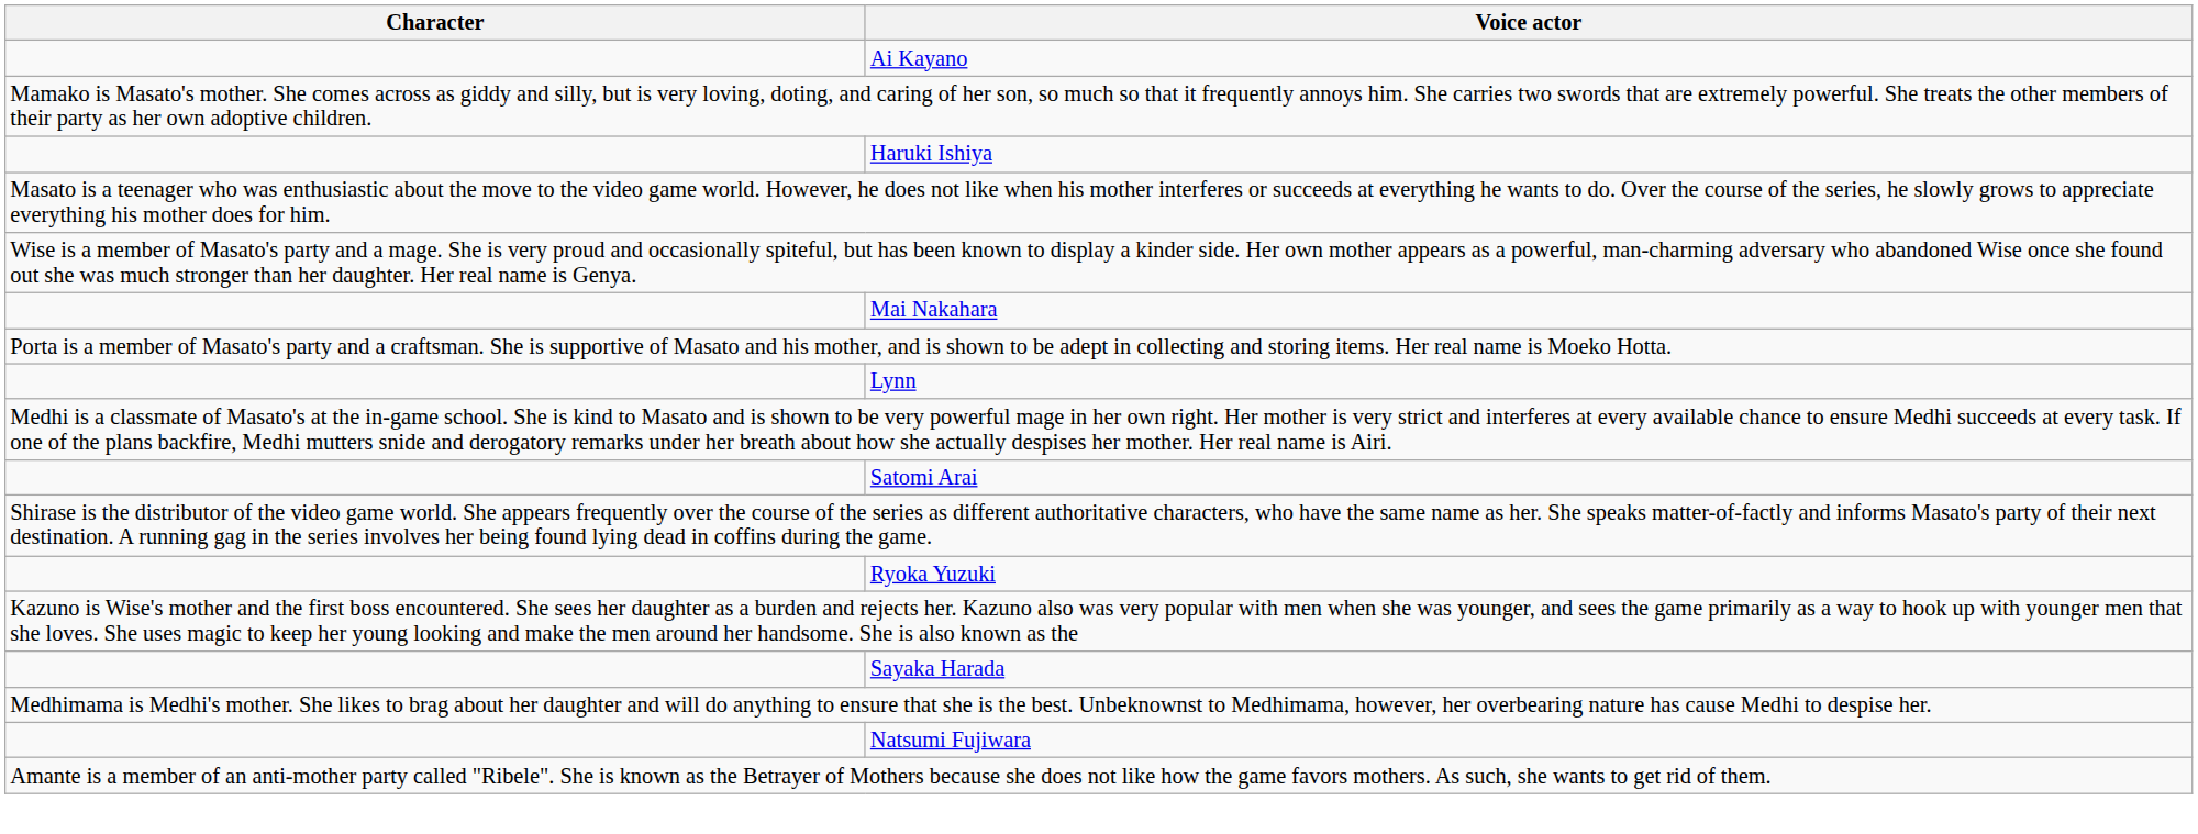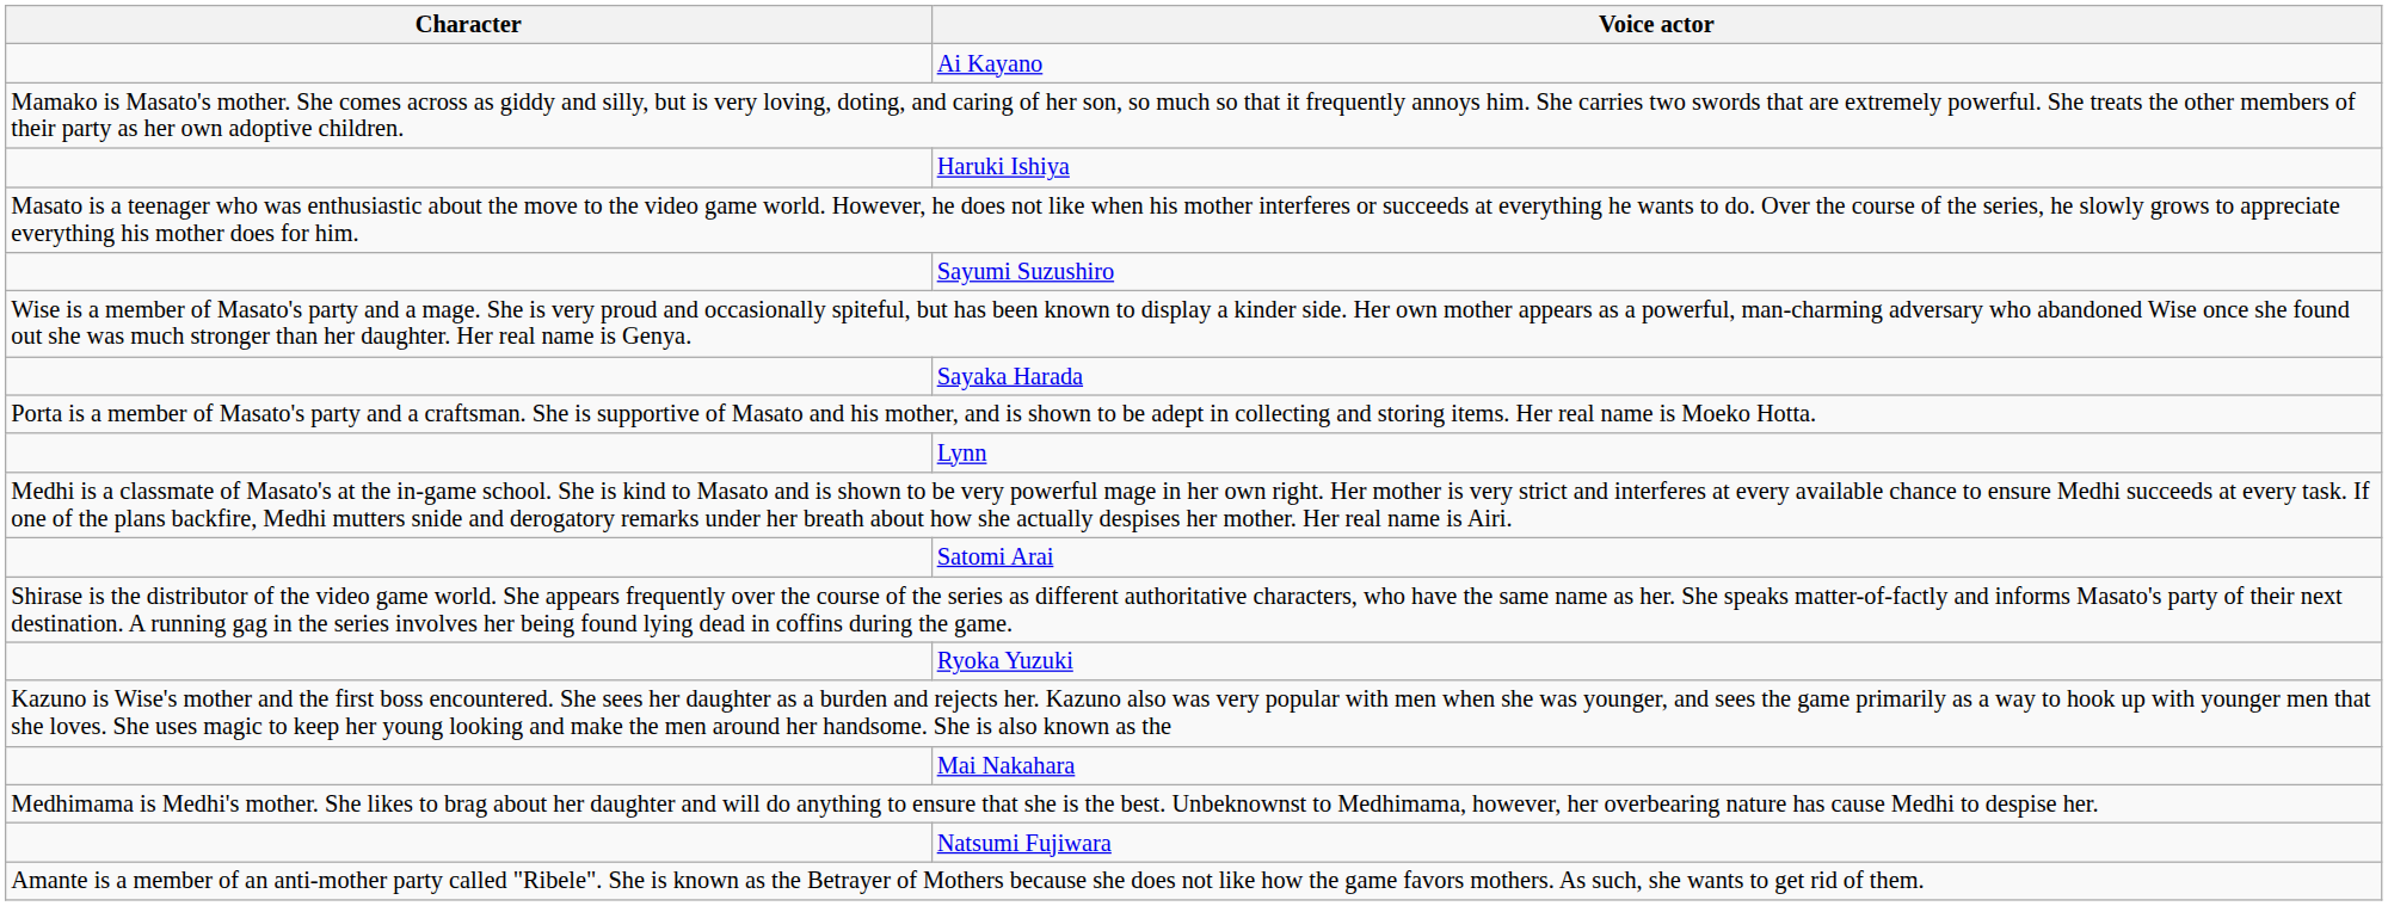+ row: Sayumi Suzushiro
rows swapped: Sayaka Harada <-> Mai Nakahara
